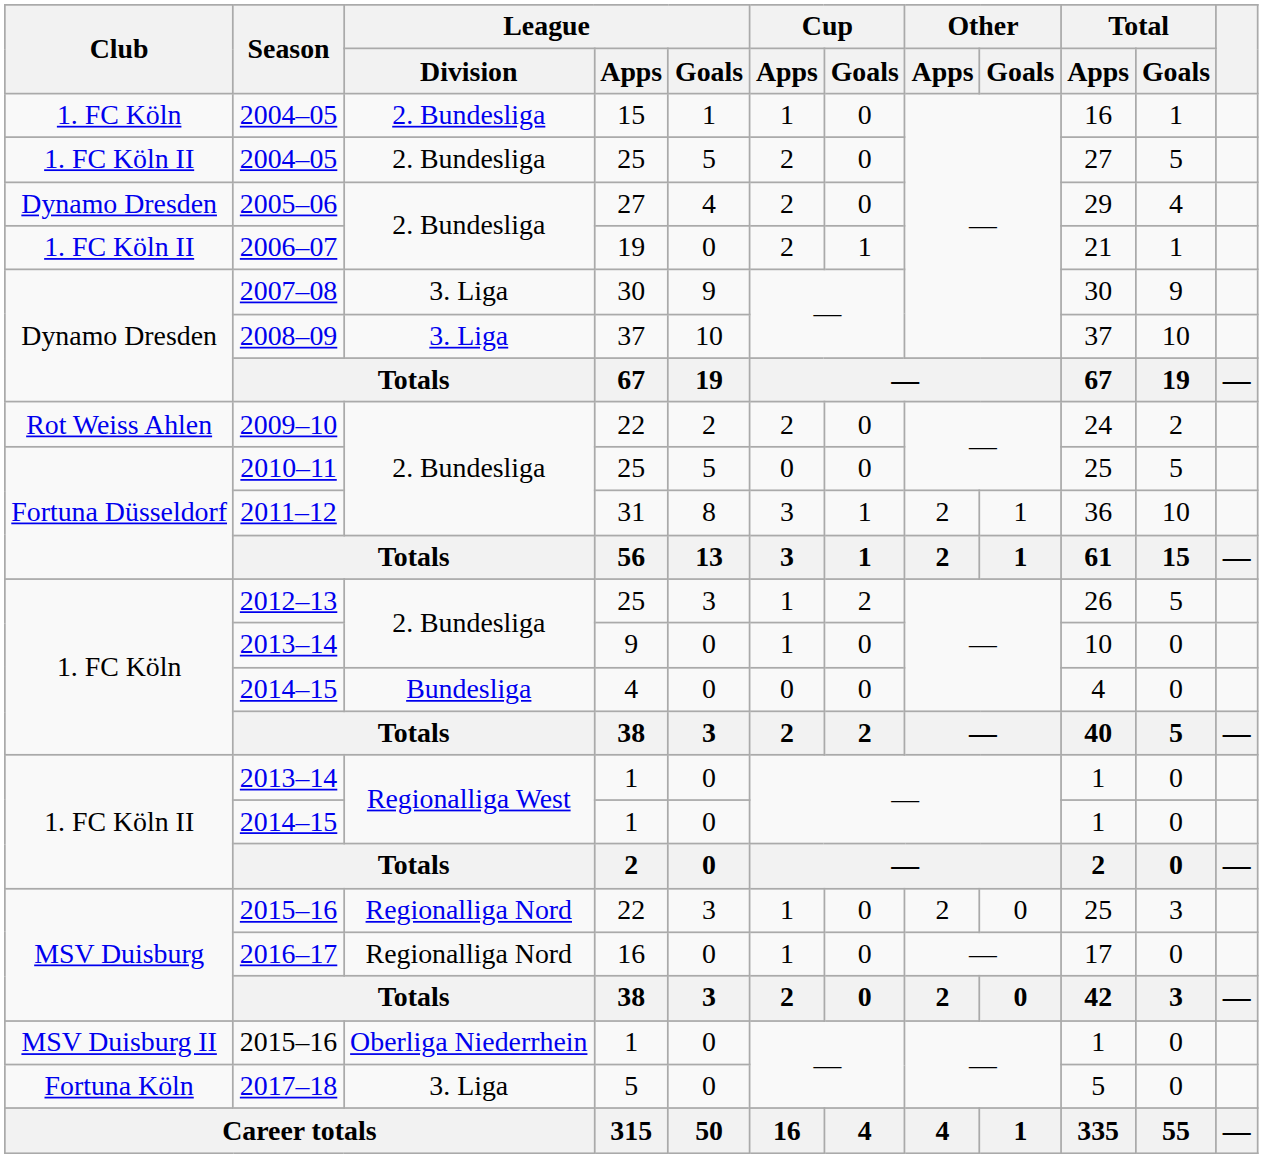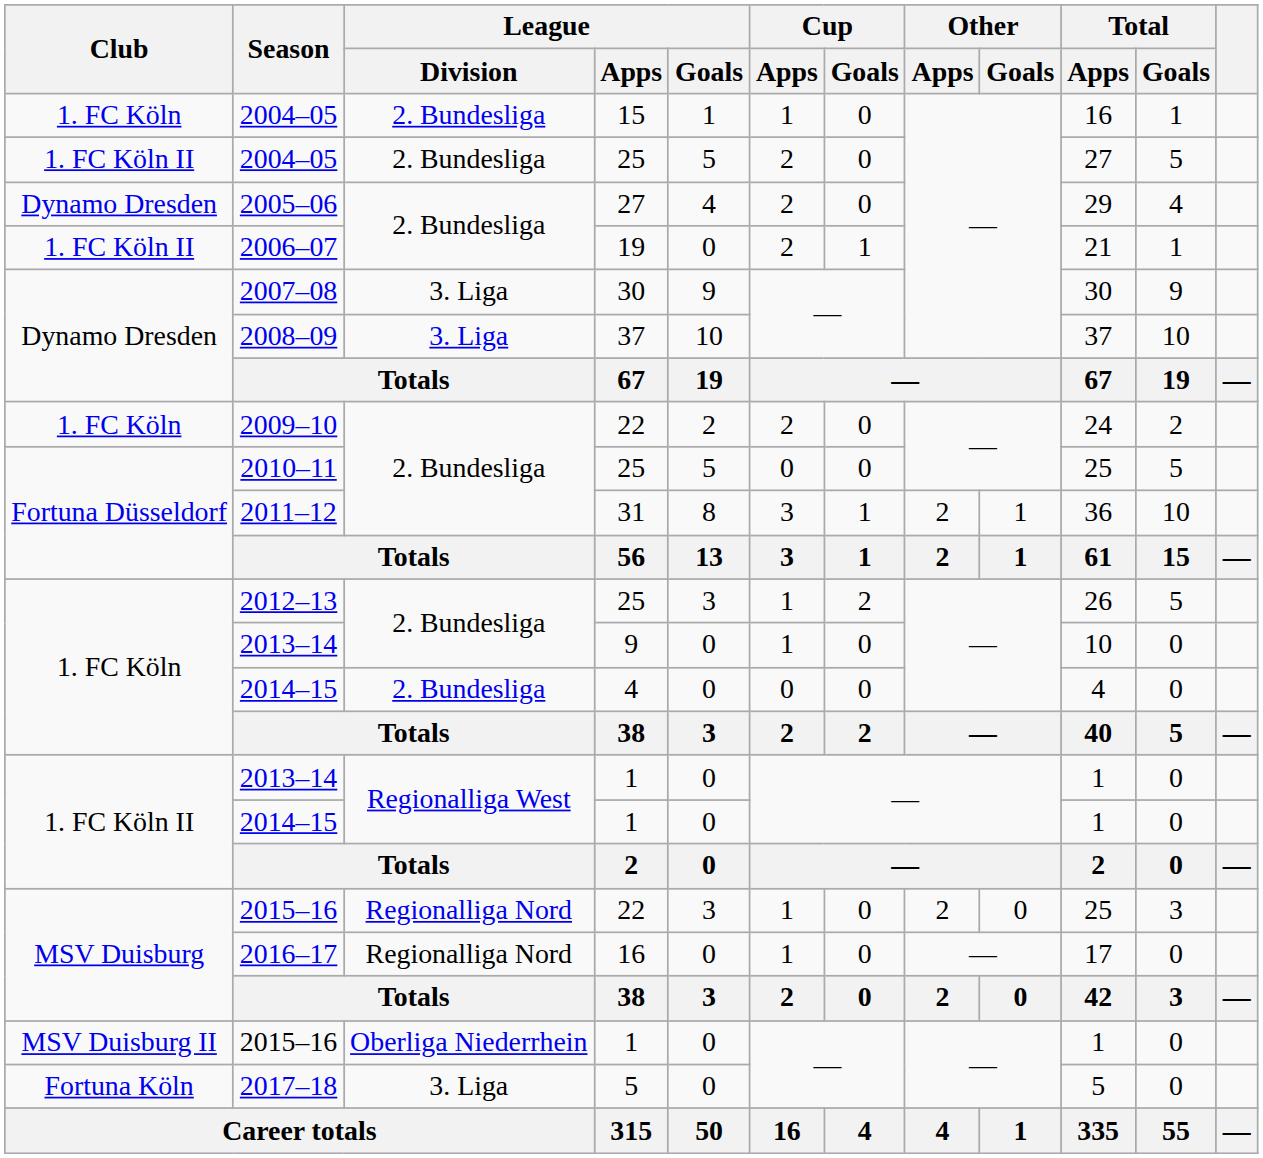2009–10 | Club: Rot Weiss Ahlen -> 1. FC Köln
2014–15 / 4 | League / Division: Bundesliga -> 2. Bundesliga
